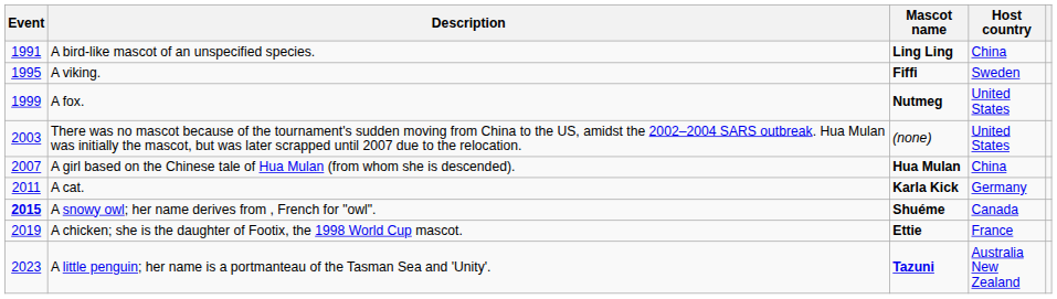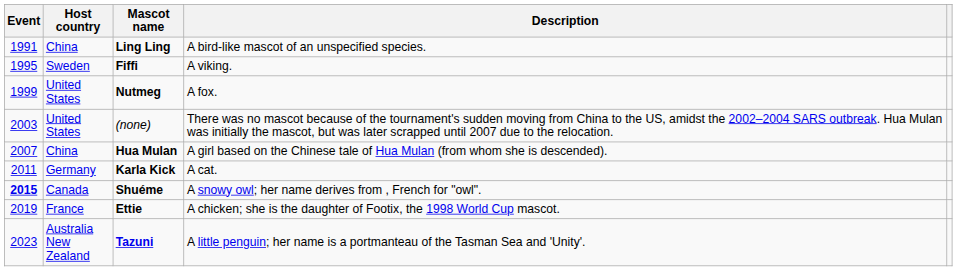columns swapped: Host country <-> Description
